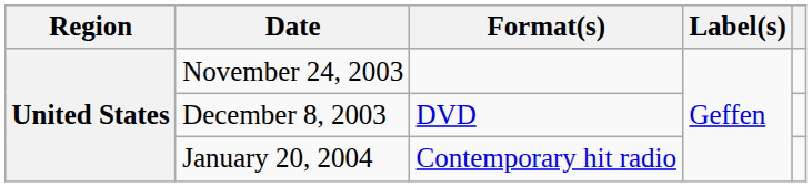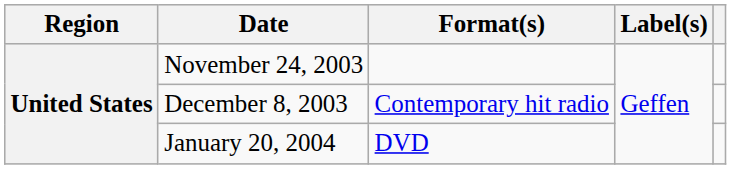December 8, 2003 | Format(s): DVD -> Contemporary hit radio
January 20, 2004 | Format(s): Contemporary hit radio -> DVD
